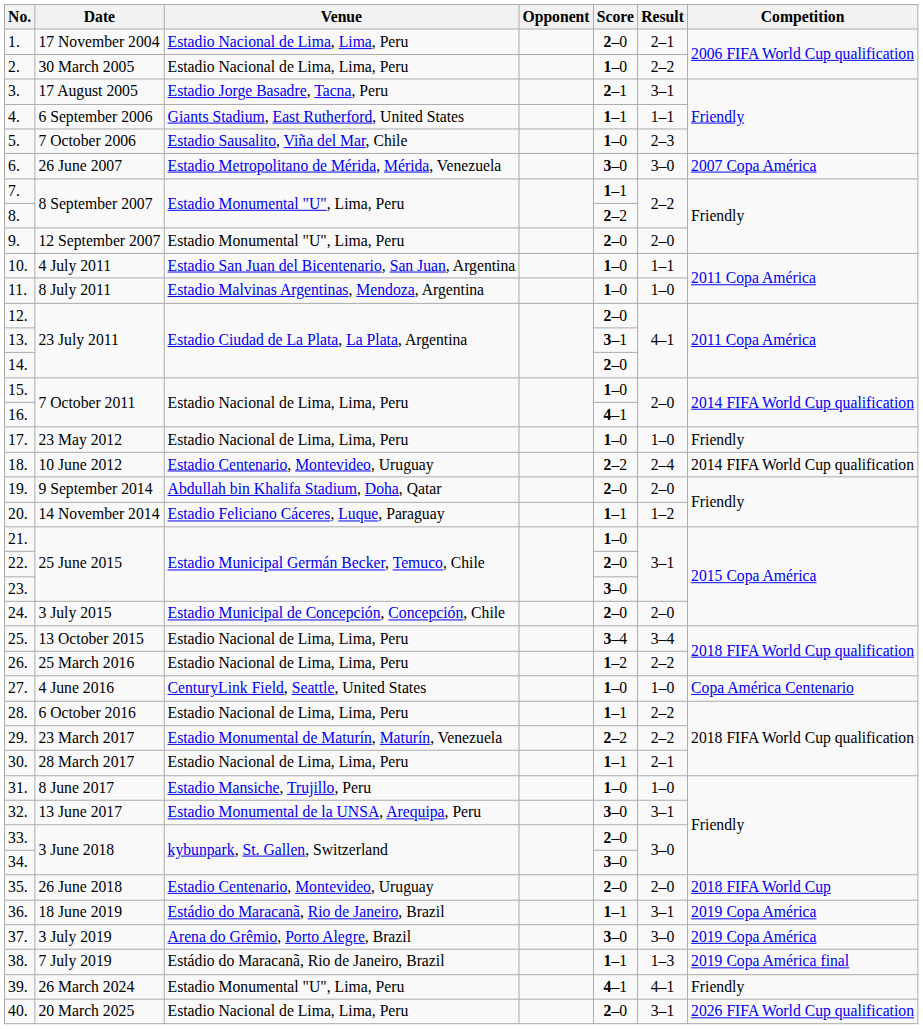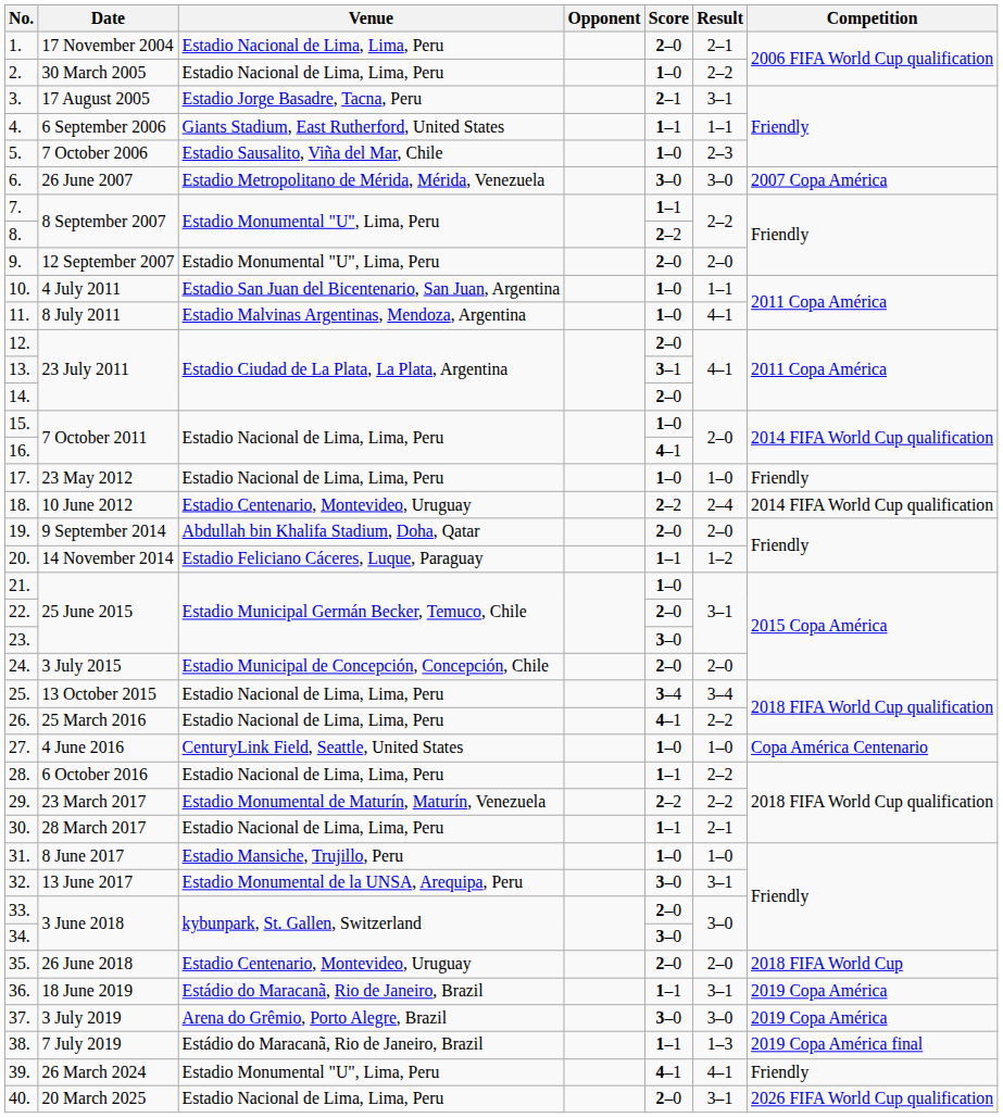11. | Result: 1–0 -> 4–1
26. | Score: 1–2 -> 4–1
